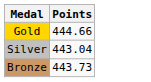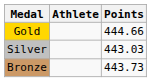+ column: Athlete
Silver | Points: 443.04 -> 443.03
